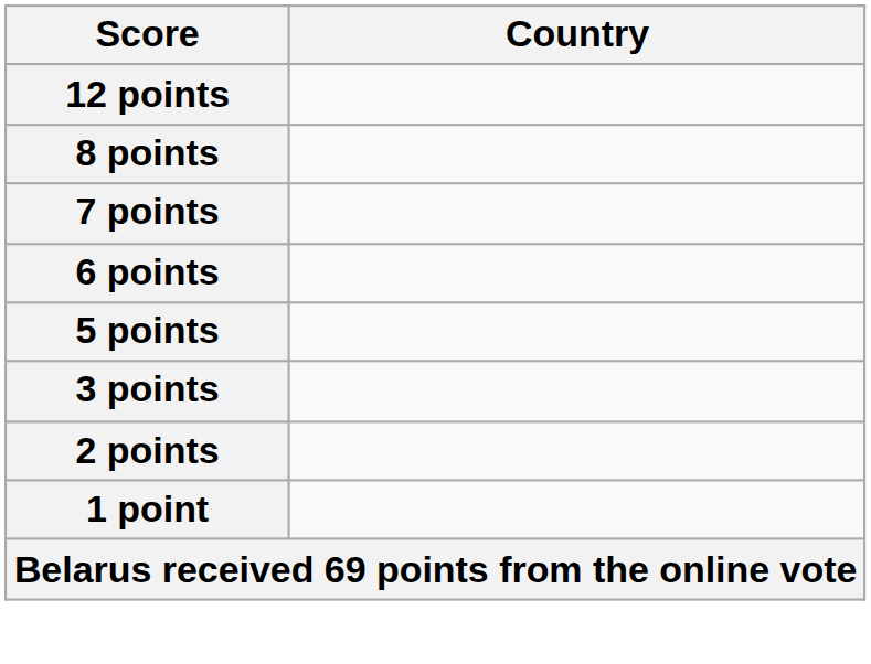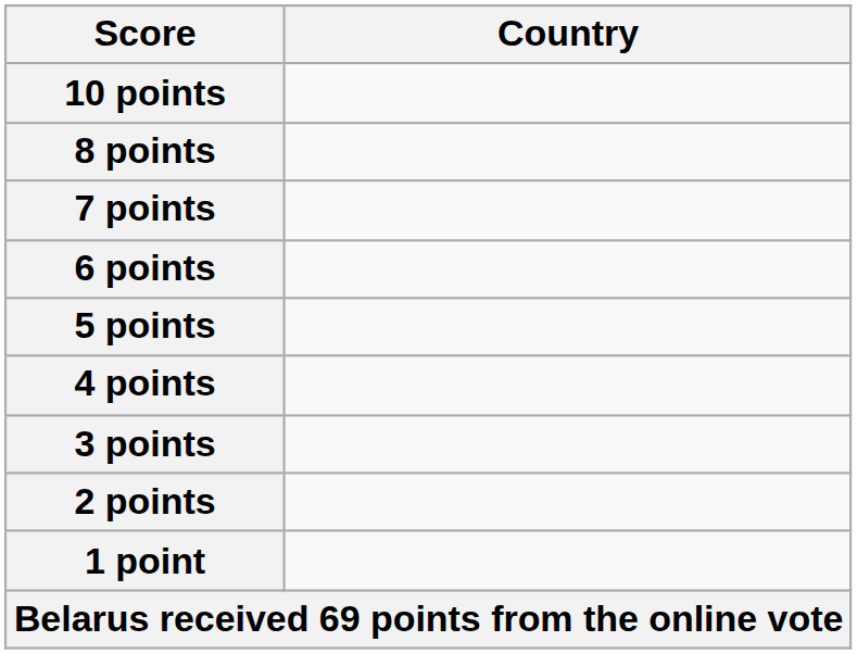- row: 12 points
+ row: 10 points
+ row: 4 points
